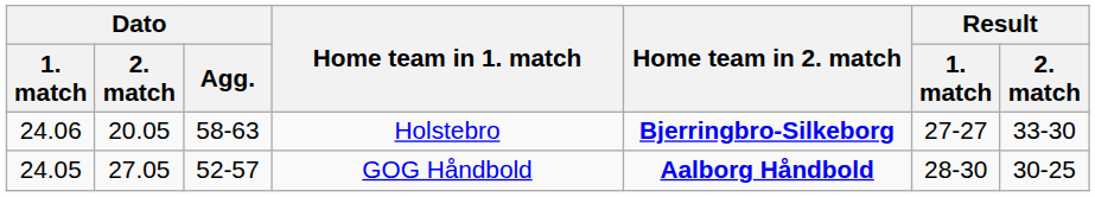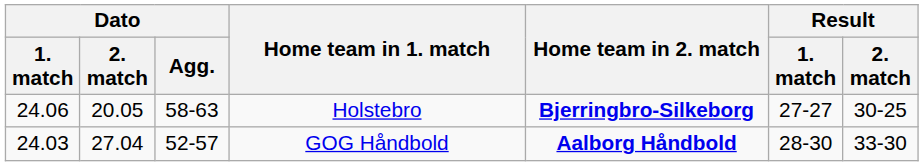Holstebro | Result / 2. match: 33-30 -> 30-25
GOG Håndbold | Dato / 1. match: 24.05 -> 24.03
GOG Håndbold | Dato / 2. match: 27.05 -> 27.04
GOG Håndbold | Result / 2. match: 30-25 -> 33-30
